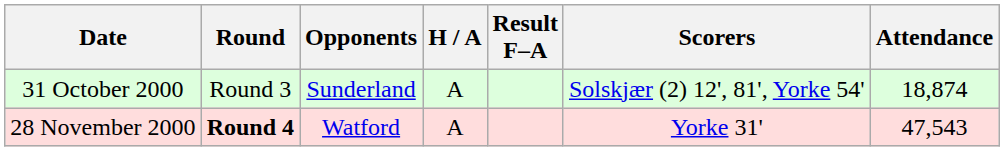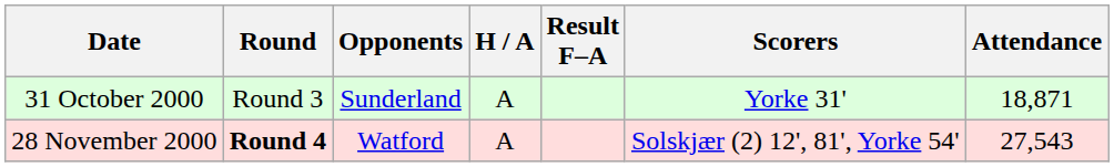31 October 2000 | Scorers: Solskjær (2) 12', 81', Yorke 54' -> Yorke 31'
31 October 2000 | Attendance: 18,874 -> 18,871
28 November 2000 | Scorers: Yorke 31' -> Solskjær (2) 12', 81', Yorke 54'
28 November 2000 | Attendance: 47,543 -> 27,543
